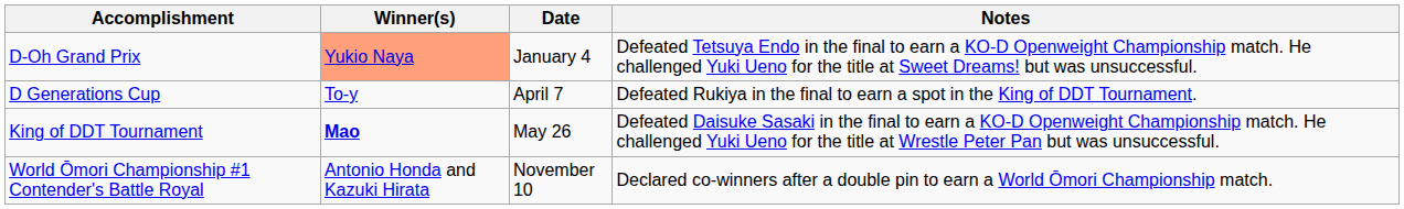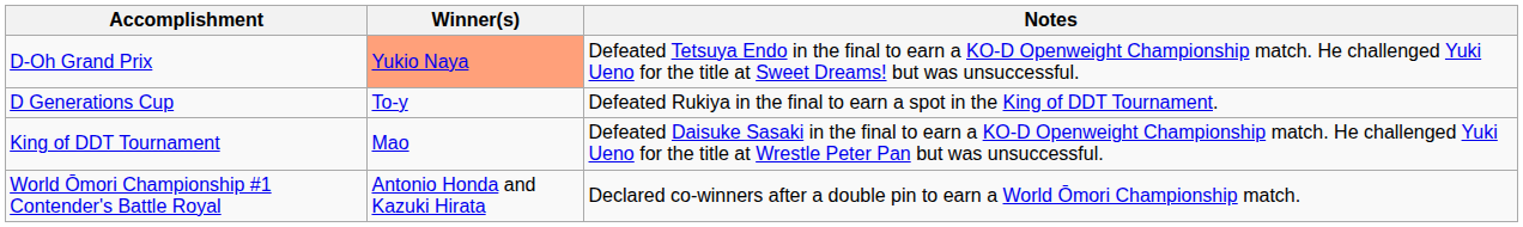- column: Date | January 4 | April 7 | May 26 | November 10
King of DDT Tournament | Winner(s): bold -> normal
